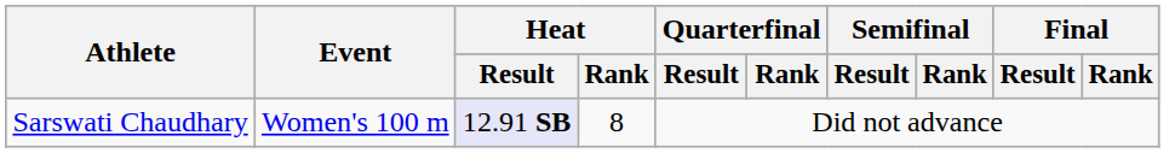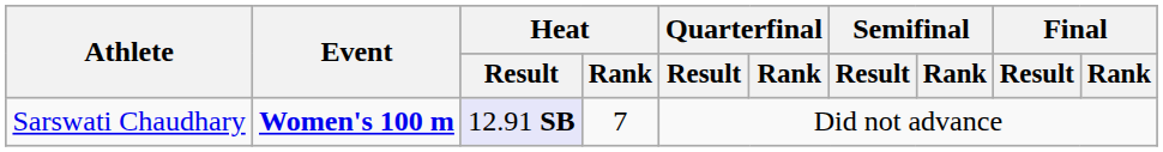Sarswati Chaudhary | Event: normal -> bold
Sarswati Chaudhary | Heat / Rank: 8 -> 7
